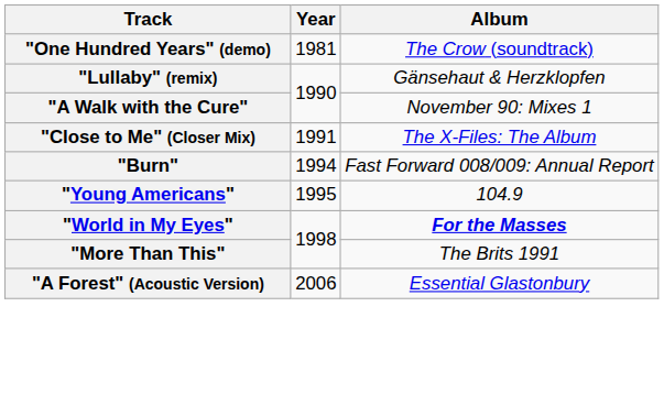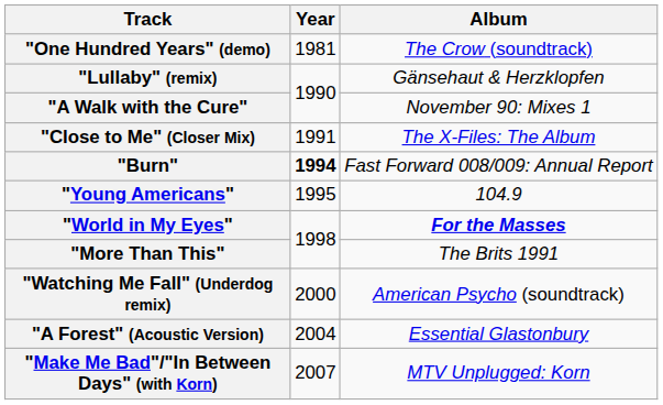"Burn" | Year: normal -> bold
+ row: "Watching Me Fall" (Underdog remix) | 2000 | American Psycho (soundtrack)
"A Forest" (Acoustic Version) | Year: 2006 -> 2004
+ row: "Make Me Bad"/"In Between Days" (with Korn) | 2007 | MTV Unplugged: Korn
